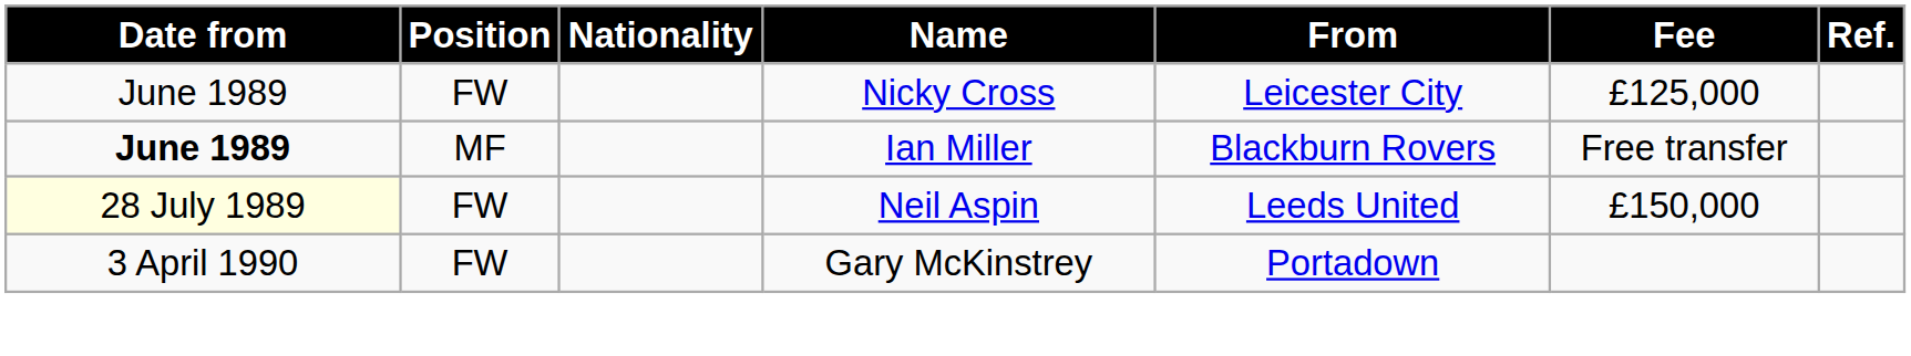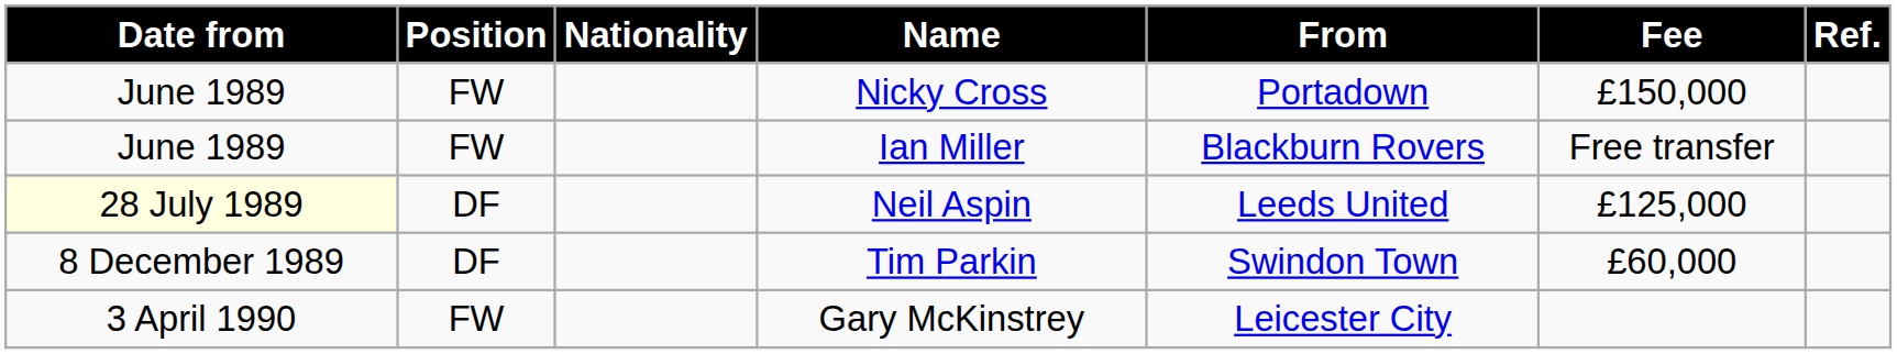Nicky Cross | From: Leicester City -> Portadown
Nicky Cross | Fee: £125,000 -> £150,000
Ian Miller | Date from: bold -> normal
Ian Miller | Position: MF -> FW
Neil Aspin | Position: FW -> DF
Neil Aspin | Fee: £150,000 -> £125,000
+ row: 8 December 1989 | DF | Tim Parkin | Swindon Town | £60,000
Gary McKinstrey | From: Portadown -> Leicester City
